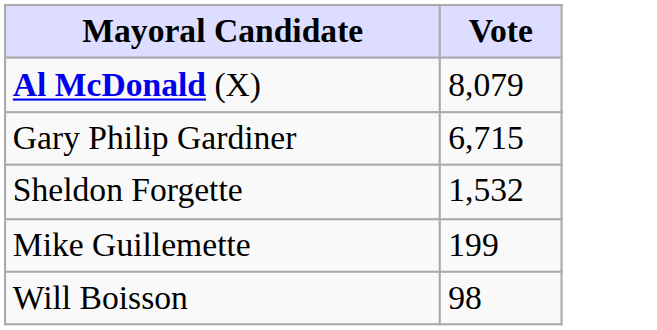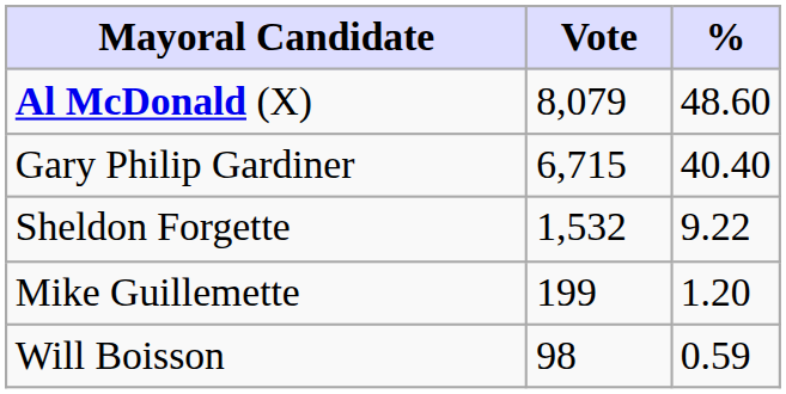+ column: % | 48.60 | 40.40 | 9.22 | 1.20 | 0.59
